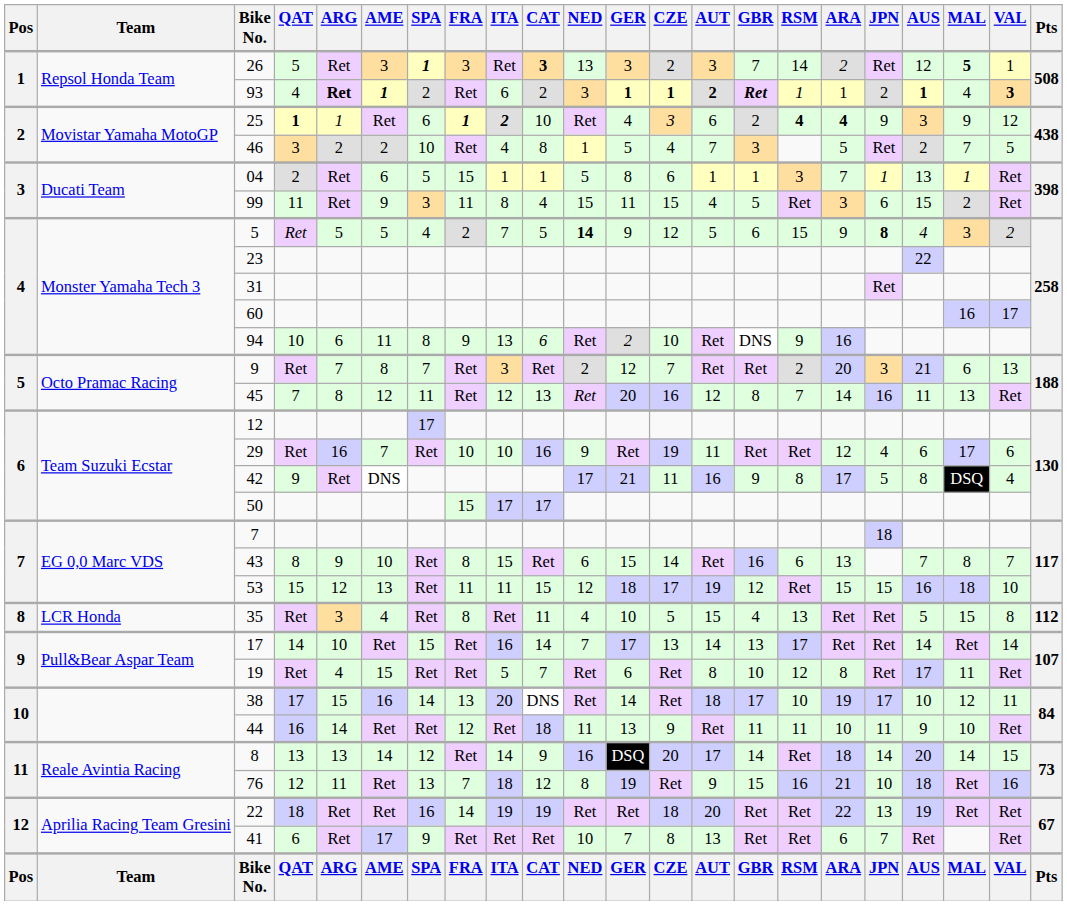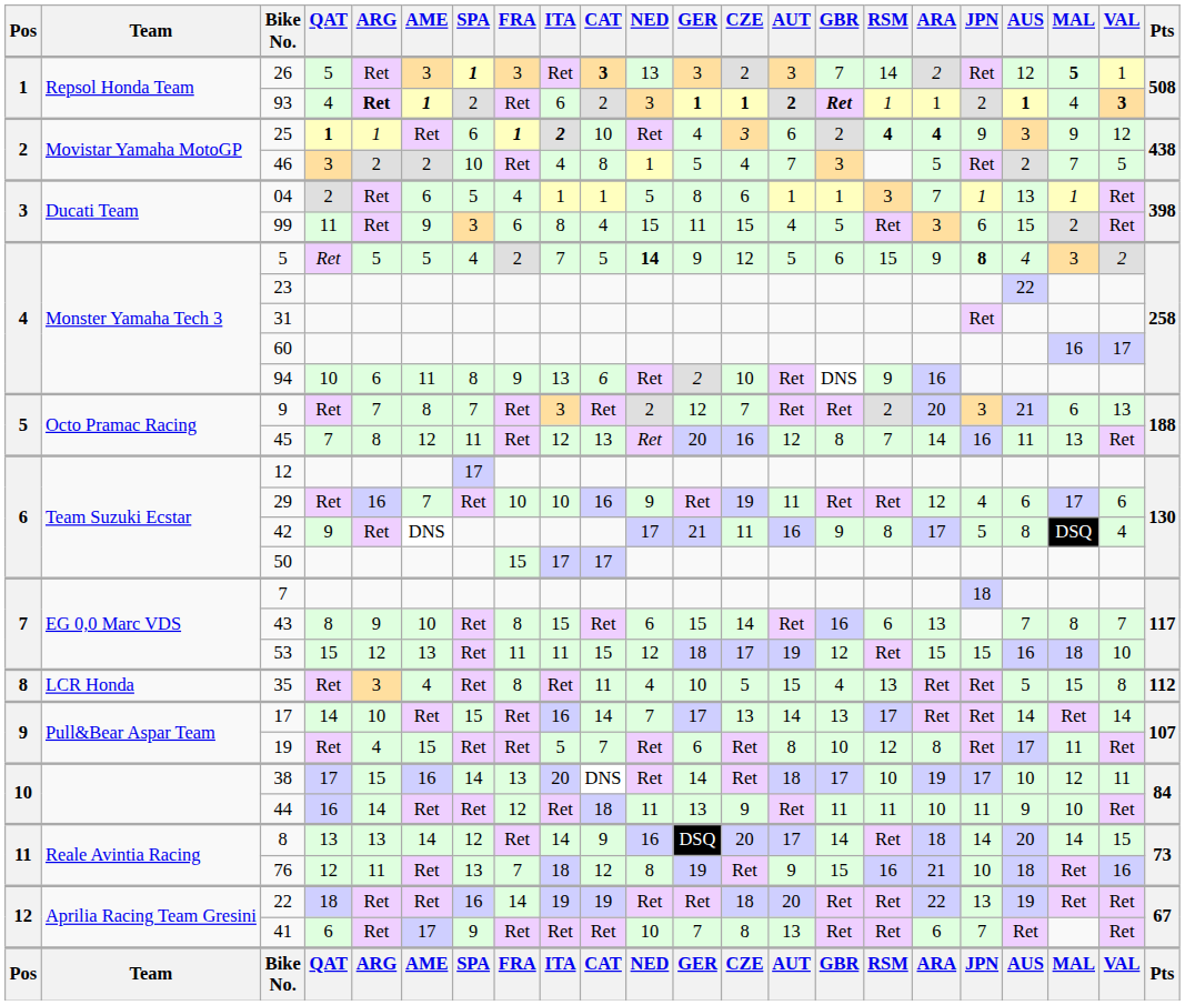04 | FRA: 15 -> 4
99 | FRA: 11 -> 6
